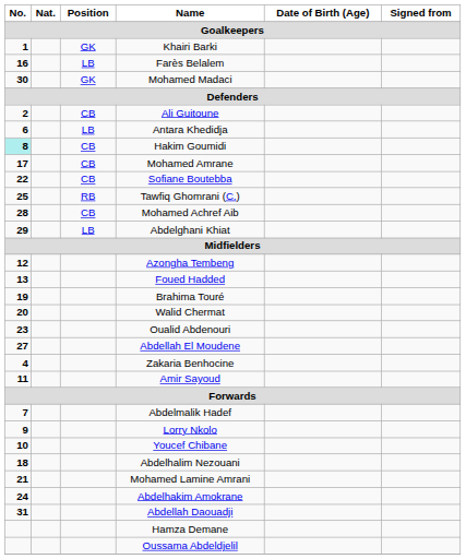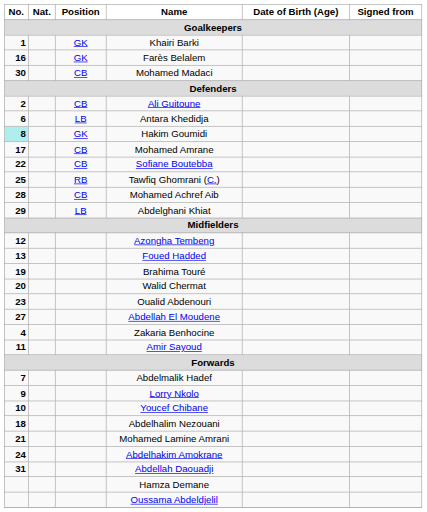Farès Belalem | Position: LB -> GK
Mohamed Madaci | Position: GK -> CB
Hakim Goumidi | Position: CB -> GK
